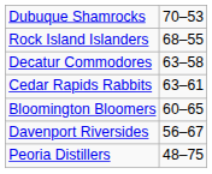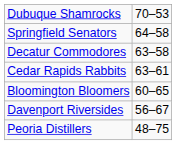- row: Rock Island Islanders | 68–55
+ row: Springfield Senators | 64–58
